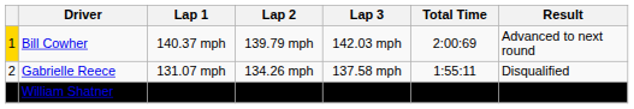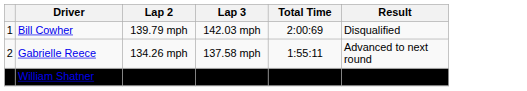- column: Lap 1 | 140.37 mph | 131.07 mph | 134.73 mph
Bill Cowher | column 1: gold background -> no background
Bill Cowher | Result: Advanced to next round -> Disqualified
Gabrielle Reece | Result: Disqualified -> Advanced to next round
